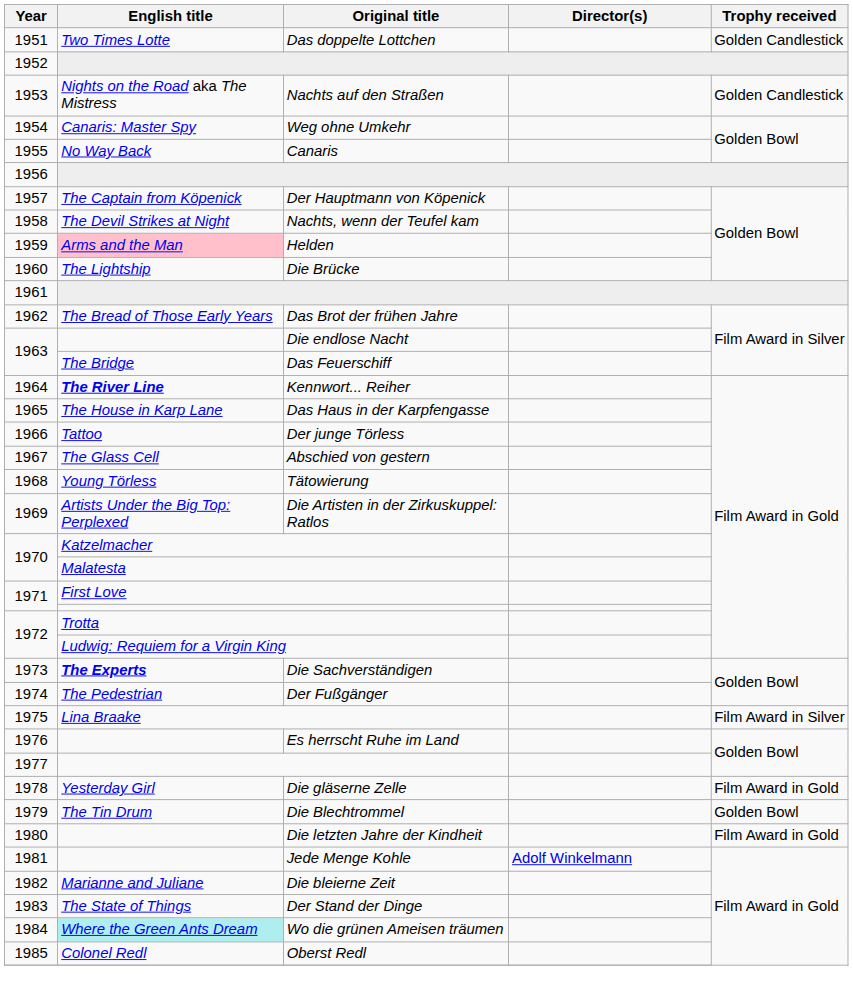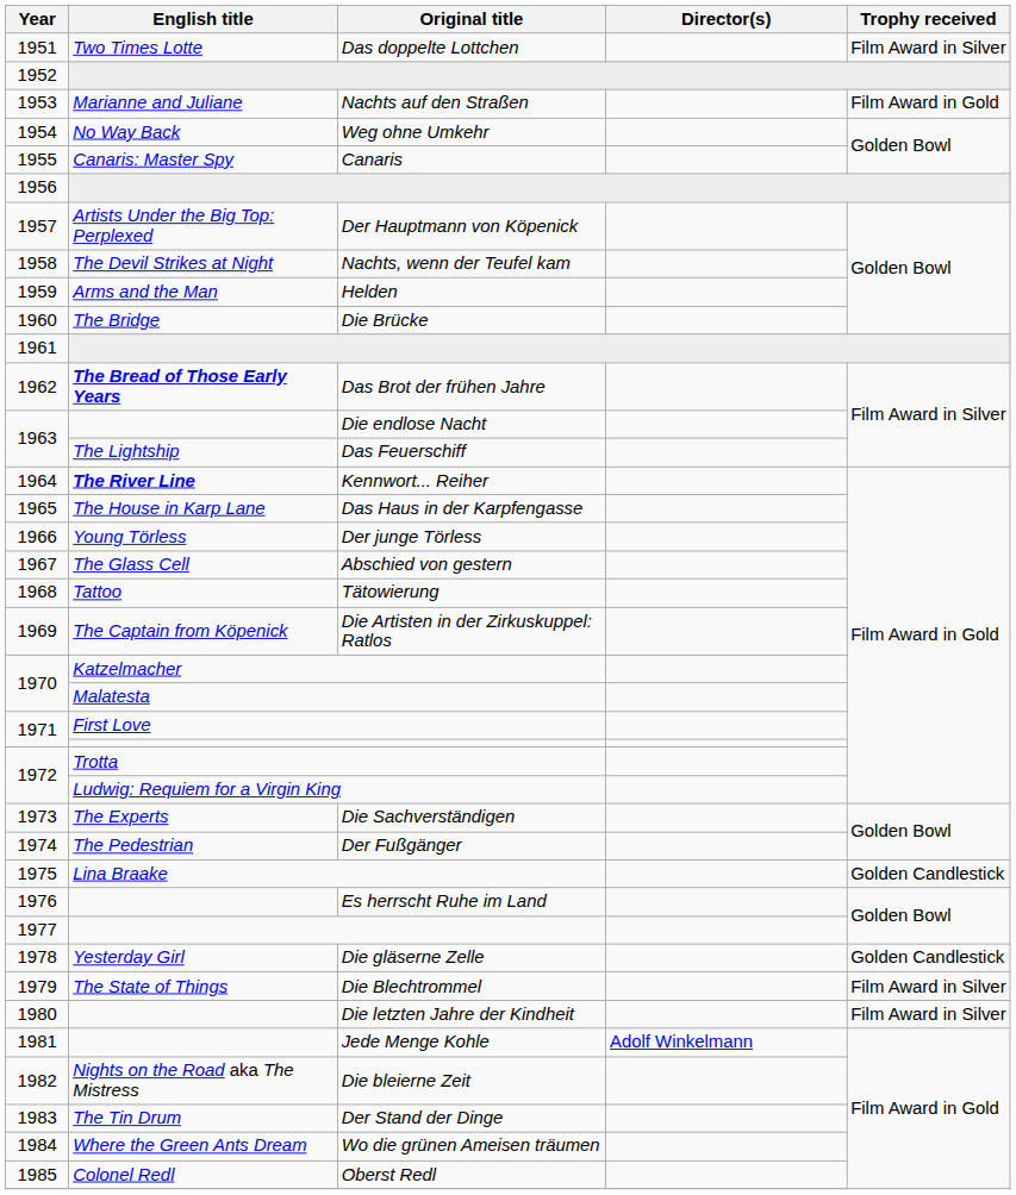1951 | Trophy received: Golden Candlestick -> Film Award in Silver
1953 | English title: Nights on the Road aka The Mistress -> Marianne and Juliane
1953 | Trophy received: Golden Candlestick -> Film Award in Gold
1954 | English title: Canaris: Master Spy -> No Way Back
1955 | English title: No Way Back -> Canaris: Master Spy
1957 | English title: The Captain from Köpenick -> Artists Under the Big Top: Perplexed
1959 | English title: pink background -> no background
1960 | English title: The Lightship -> The Bridge
1962 | English title: normal -> bold
1963 / Das Feuerschiff | English title: The Bridge -> The Lightship
1966 | English title: Tattoo -> Young Törless
1968 | English title: Young Törless -> Tattoo
1969 | English title: Artists Under the Big Top: Perplexed -> The Captain from Köpenick
1973 | English title: bold -> normal
1975 | Trophy received: Film Award in Silver -> Golden Candlestick
1978 | Trophy received: Film Award in Gold -> Golden Candlestick
1979 | English title: The Tin Drum -> The State of Things
1979 | Trophy received: Golden Bowl -> Film Award in Silver
1980 | Trophy received: Film Award in Gold -> Film Award in Silver
1982 | English title: Marianne and Juliane -> Nights on the Road aka The Mistress
1983 | English title: The State of Things -> The Tin Drum
1984 | English title: paleturquoise background -> no background
